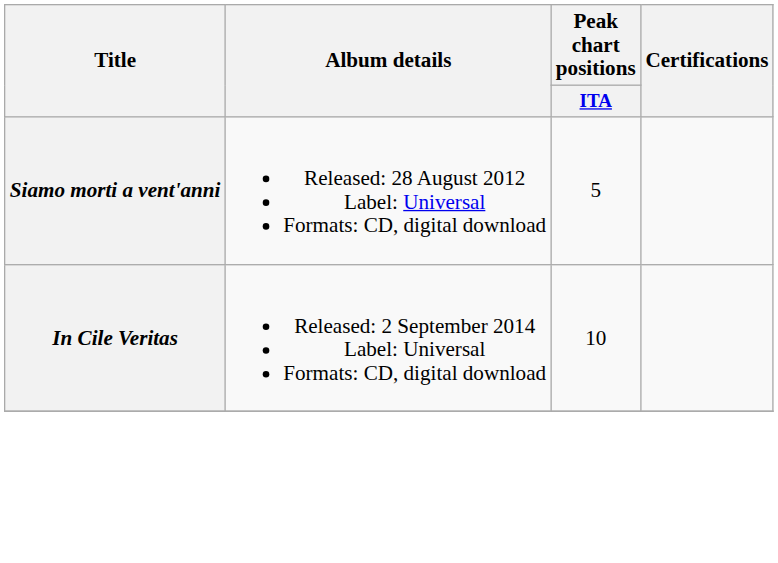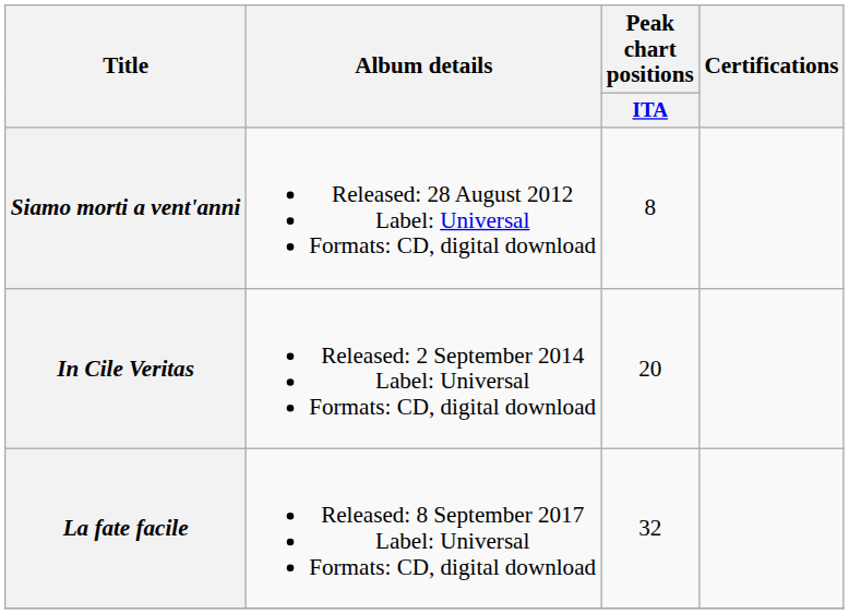Siamo morti a vent'anni | Peak chart positions / ITA: 5 -> 8
In Cile Veritas | Peak chart positions / ITA: 10 -> 20
+ row: La fate facile | Released: 8 September 2017 Label: Universal Formats: CD, digital download | 32
